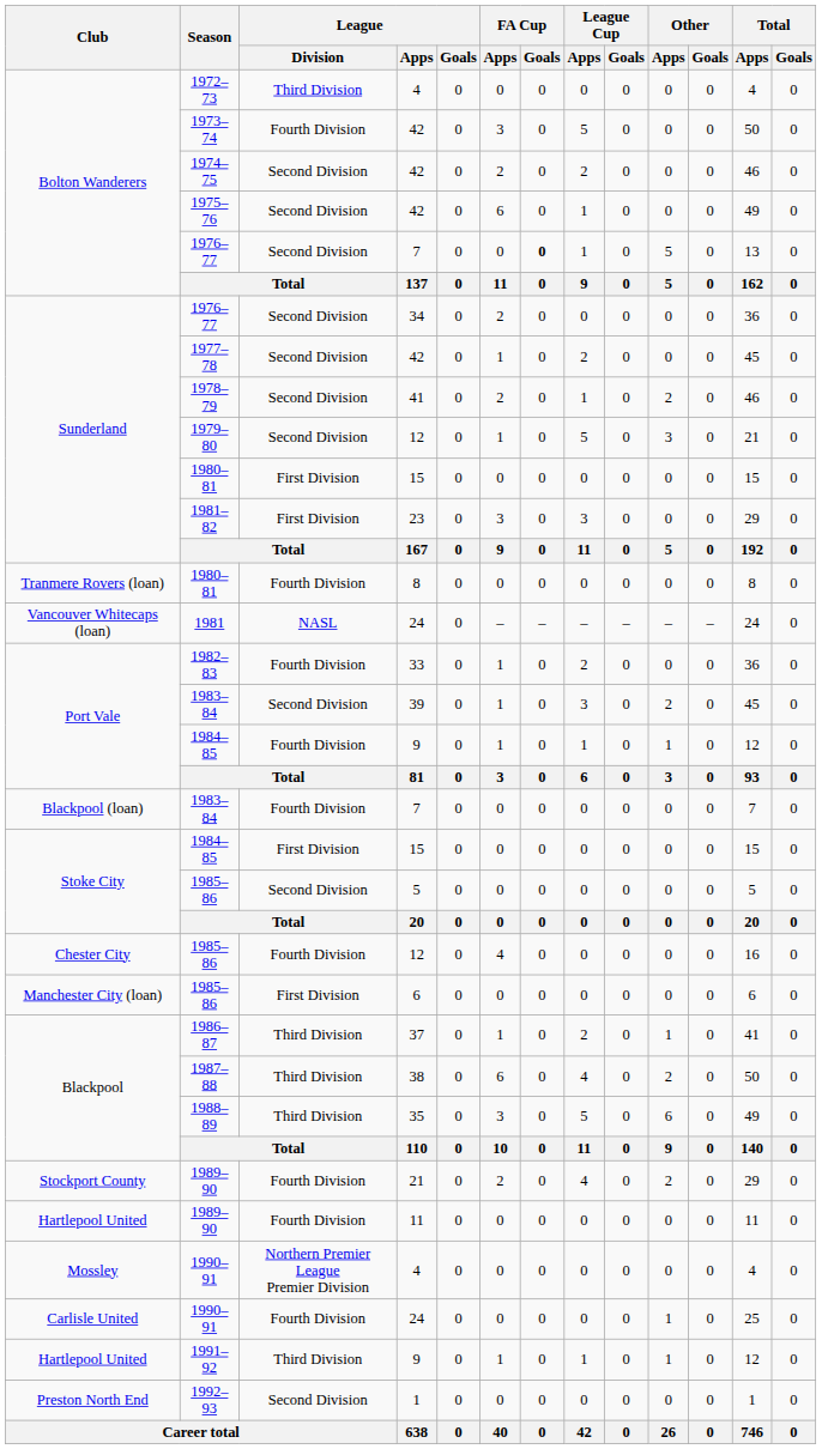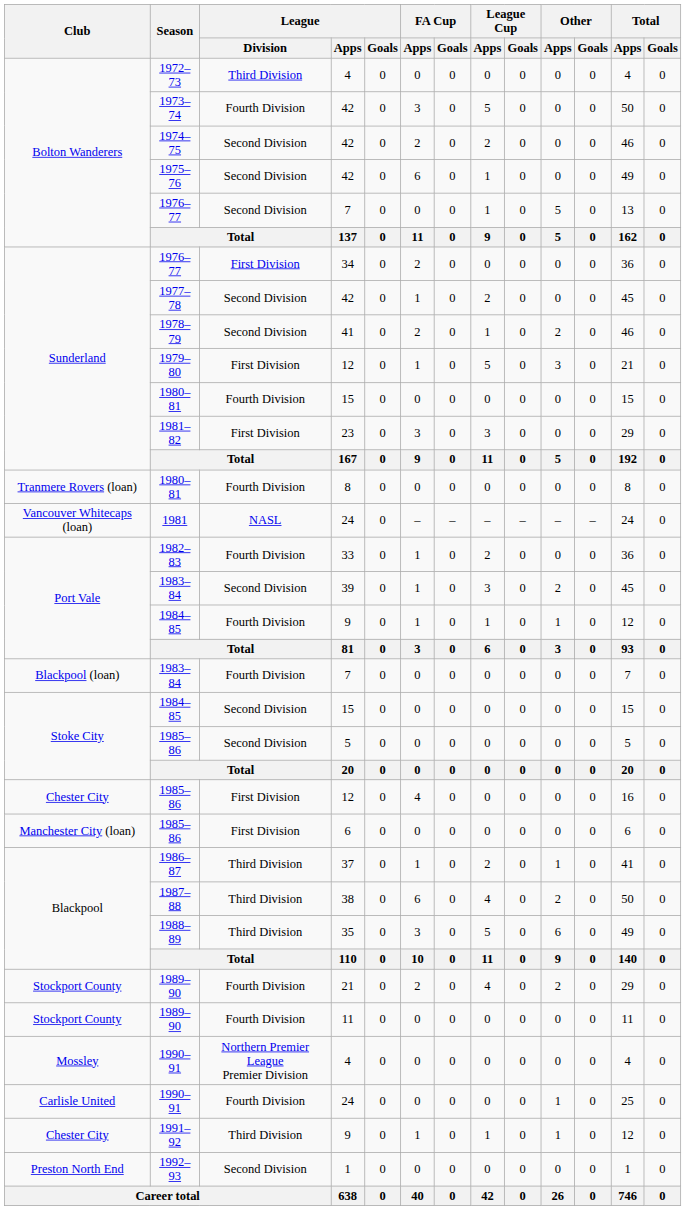1976–77 / 7 | FA Cup / Goals: bold -> normal
1976–77 / 34 | League / Division: Second Division -> First Division
1979–80 | League / Division: Second Division -> First Division
1980–81 / 15 | League / Division: First Division -> Fourth Division
1984–85 / 15 | League / Division: First Division -> Second Division
1985–86 / 12 | League / Division: Fourth Division -> First Division
1989–90 / 11 | Club: Hartlepool United -> Stockport County
1991–92 | Club: Hartlepool United -> Chester City
